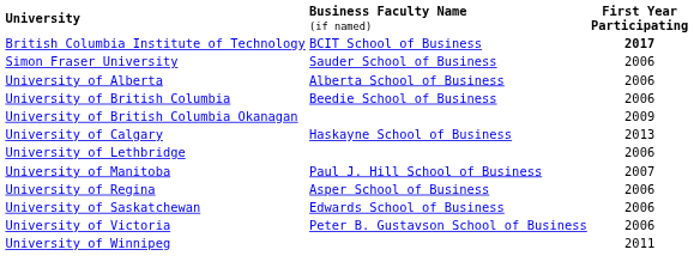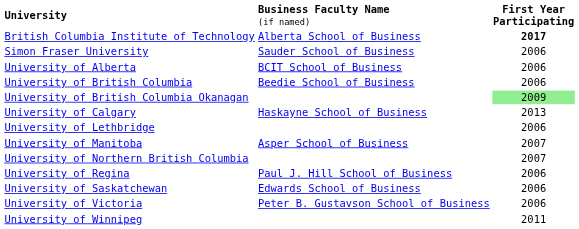British Columbia Institute of Technology | column 2: BCIT School of Business -> Alberta School of Business
University of Alberta | column 2: Alberta School of Business -> BCIT School of Business
University of British Columbia Okanagan | column 3: no background -> lightgreen background
University of Manitoba | column 2: Paul J. Hill School of Business -> Asper School of Business
+ row: University of Northern British Columbia | 2007
University of Regina | column 2: Asper School of Business -> Paul J. Hill School of Business
